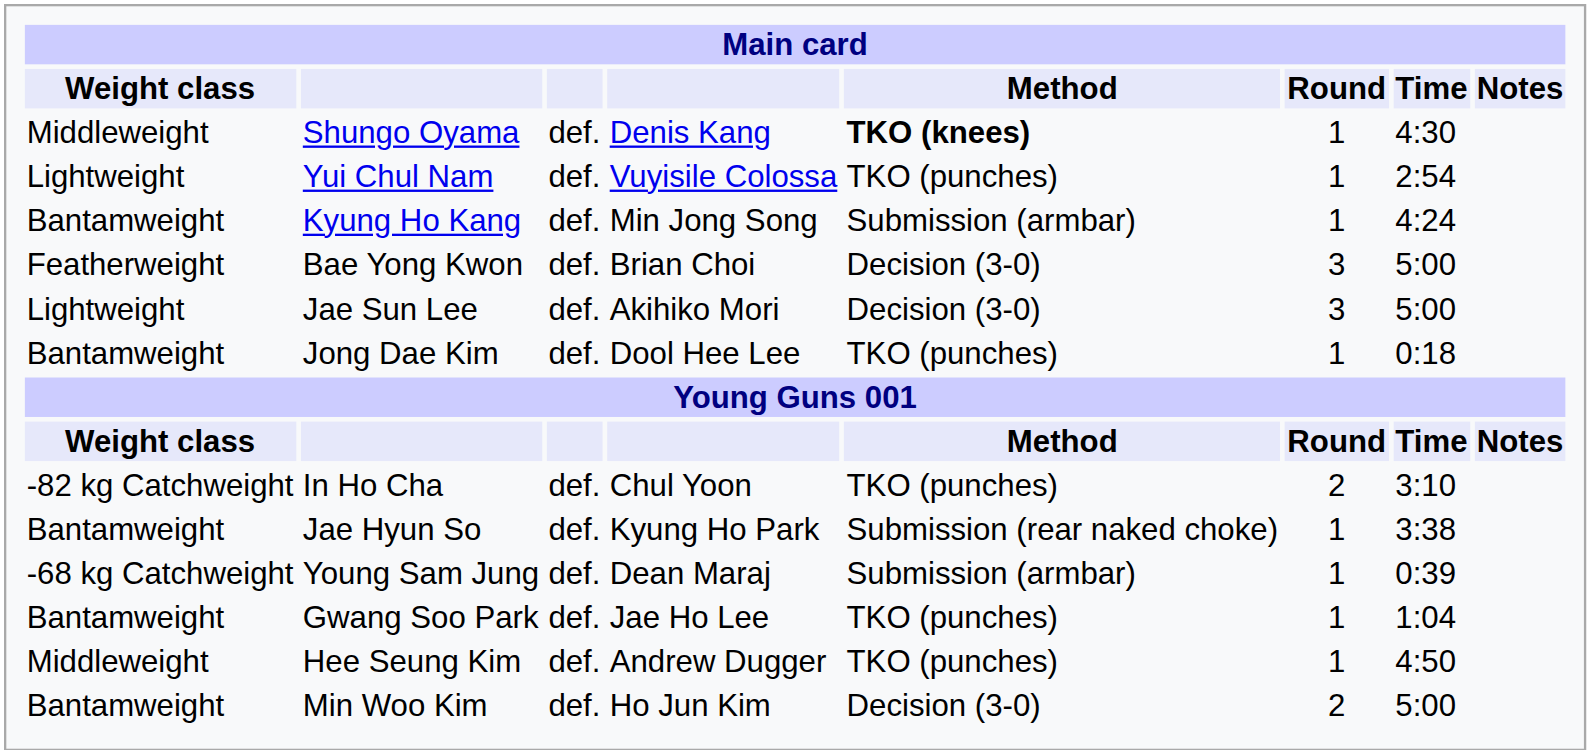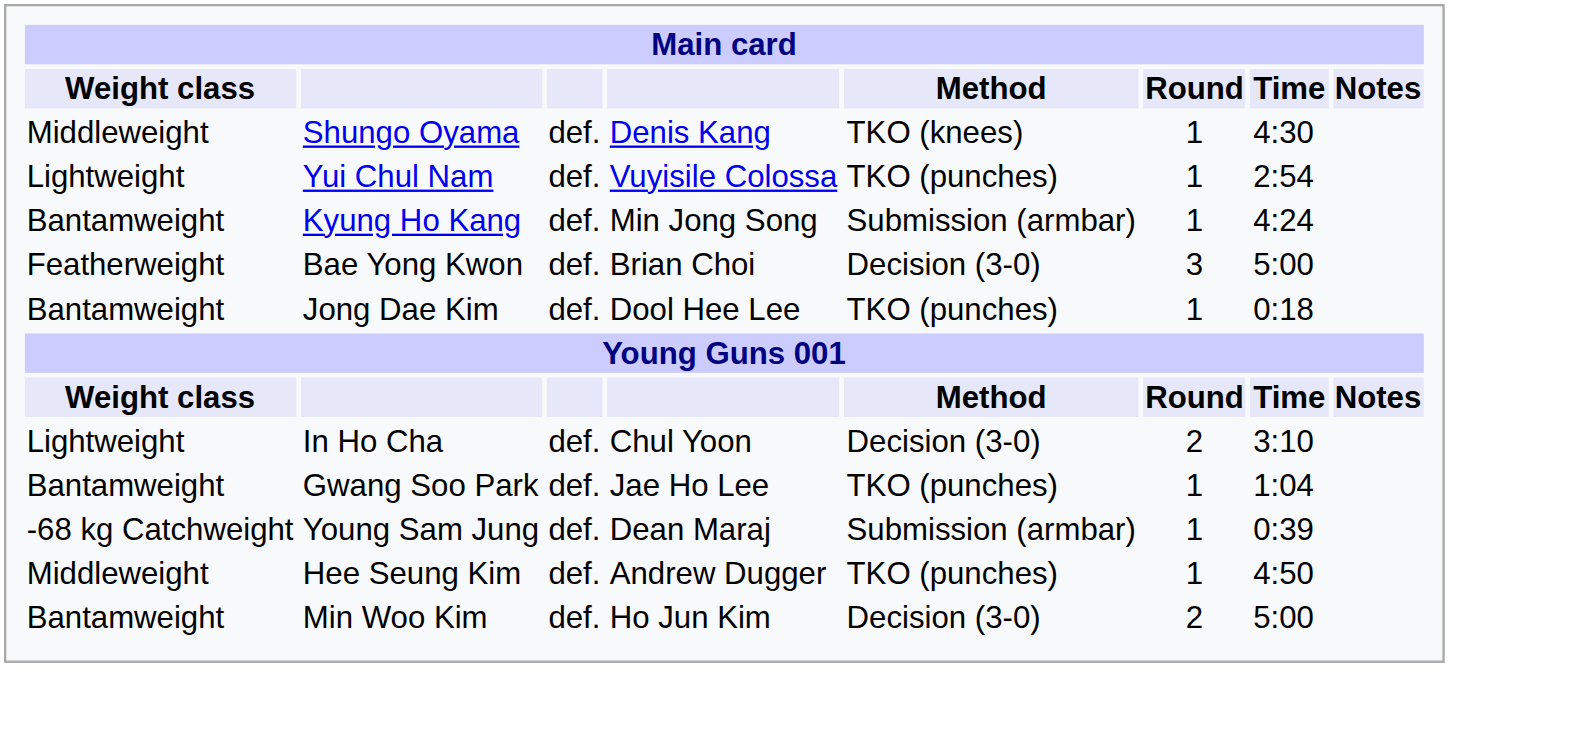Shungo Oyama | Method: bold -> normal
- row: Lightweight | Jae Sun Lee | def. | Akihiko Mori | Decision (3-0) | 3 | 5:00
In Ho Cha | Weight class: -82 kg Catchweight -> Lightweight
In Ho Cha | Method: TKO (punches) -> Decision (3-0)
- row: Bantamweight | Jae Hyun So | def. | Kyung Ho Park | Submission (rear naked choke) | 1 | 3:38
rows swapped: Young Sam Jung <-> Gwang Soo Park
